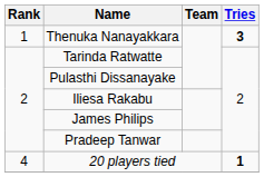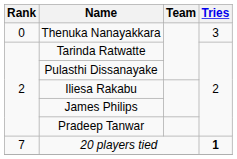Thenuka Nanayakkara | Rank: 1 -> 0
Thenuka Nanayakkara | Tries: bold -> normal
20 players tied | Rank: 4 -> 7
